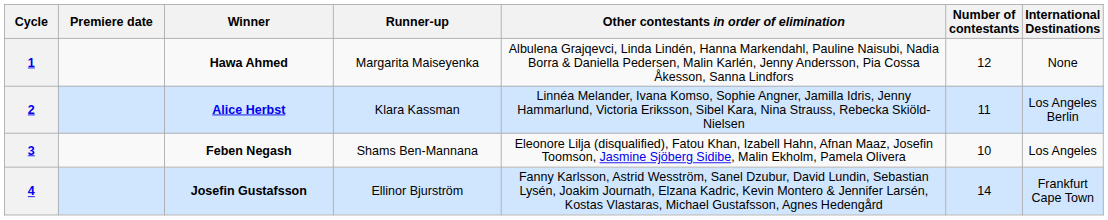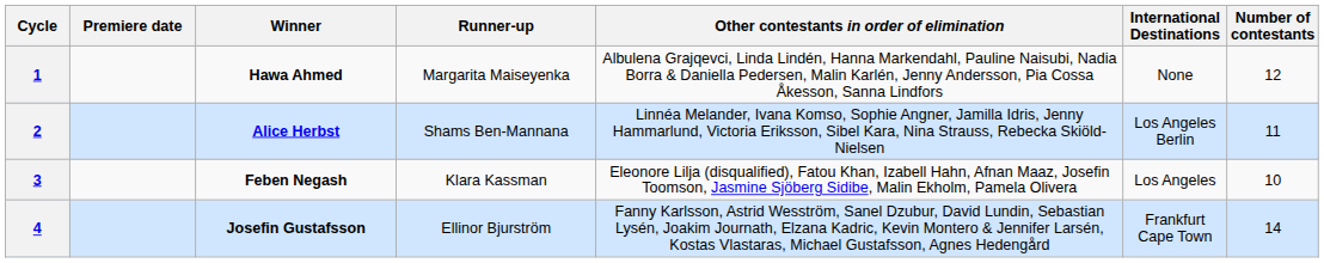columns swapped: Number of contestants <-> International Destinations
2 | Runner-up: Klara Kassman -> Shams Ben-Mannana
3 | Runner-up: Shams Ben-Mannana -> Klara Kassman
